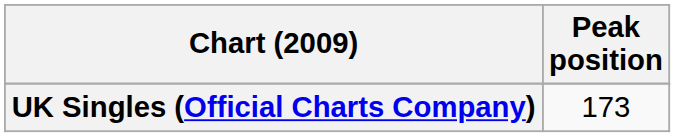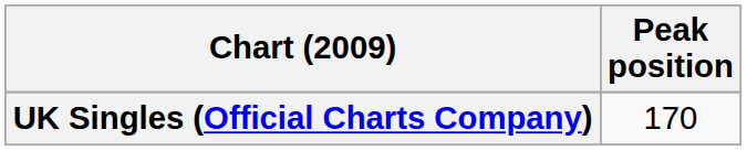UK Singles (Official Charts Company) | Peak position: 173 -> 170
